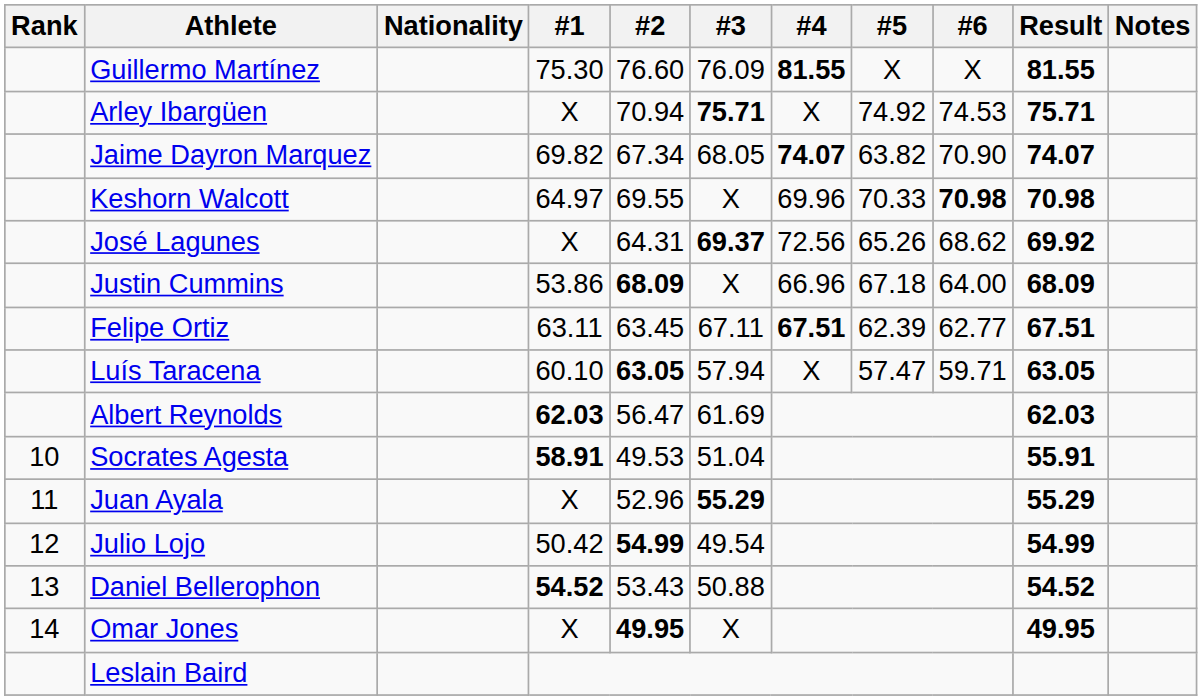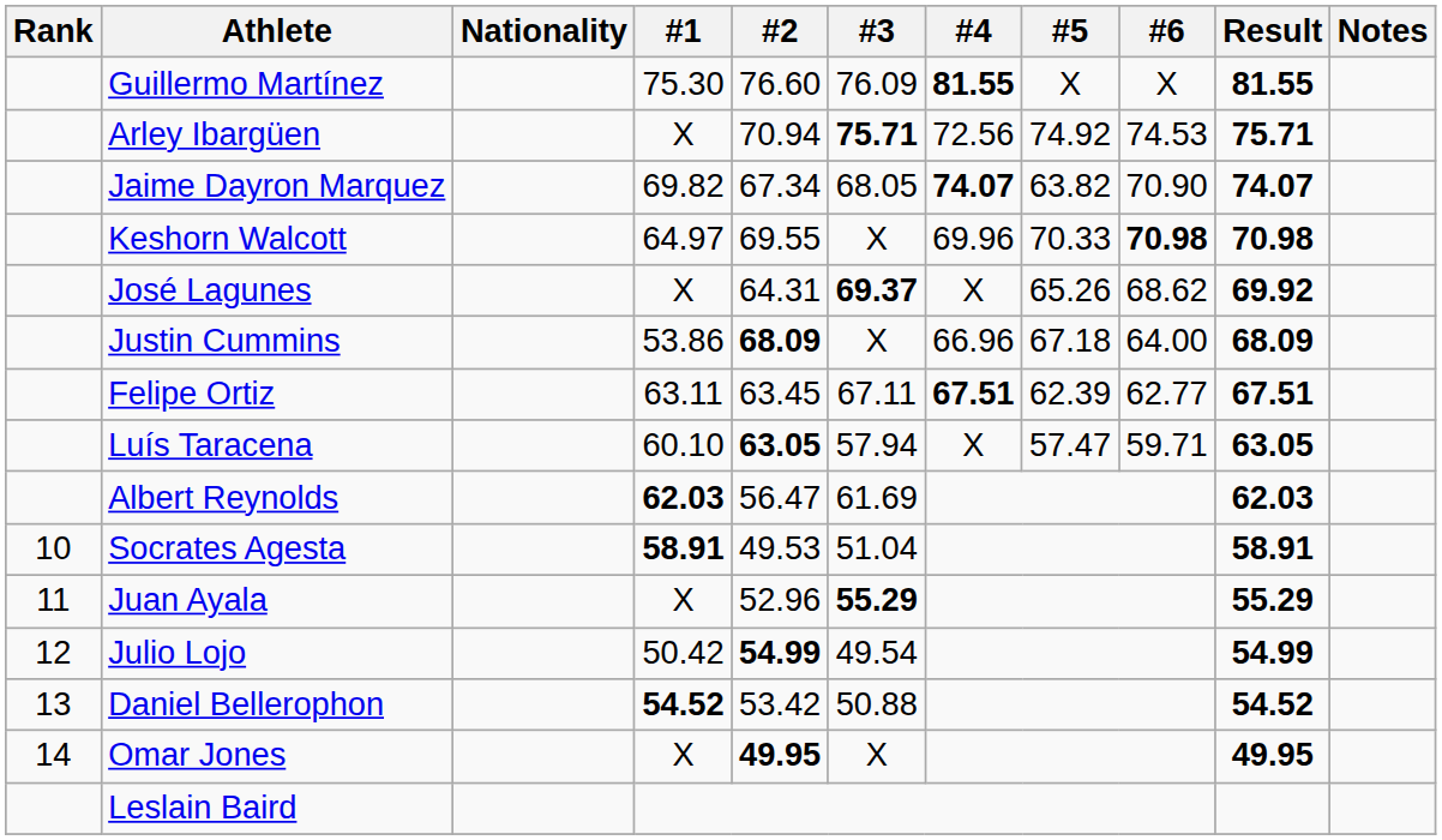Arley Ibargüen | #4: X -> 72.56
José Lagunes | #4: 72.56 -> X
Socrates Agesta | Result: 55.91 -> 58.91
Daniel Bellerophon | #2: 53.43 -> 53.42
